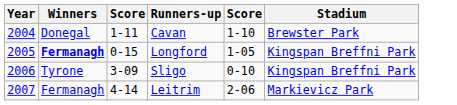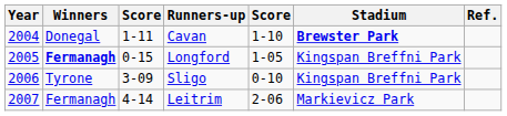+ column: Ref.
Cavan | Stadium: normal -> bold
